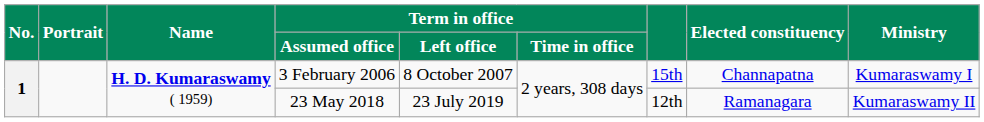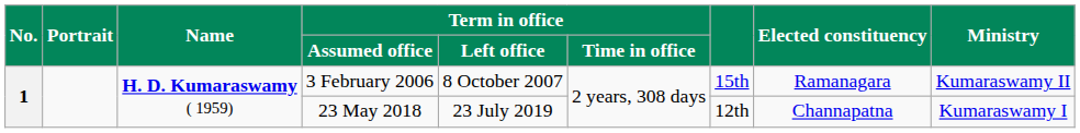3 February 2006 | Elected constituency: Channapatna -> Ramanagara
3 February 2006 | Ministry: Kumaraswamy I -> Kumaraswamy II
23 May 2018 | Elected constituency: Ramanagara -> Channapatna
23 May 2018 | Ministry: Kumaraswamy II -> Kumaraswamy I
